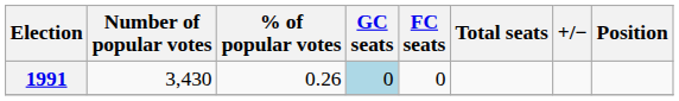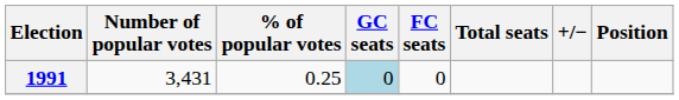1991 | Number of popular votes: 3,430 -> 3,431
1991 | % of popular votes: 0.26 -> 0.25
